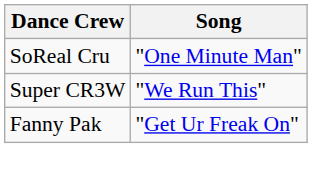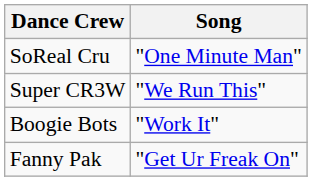+ row: Boogie Bots | "Work It"
